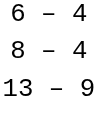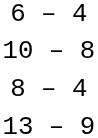+ row: 10 – 8
